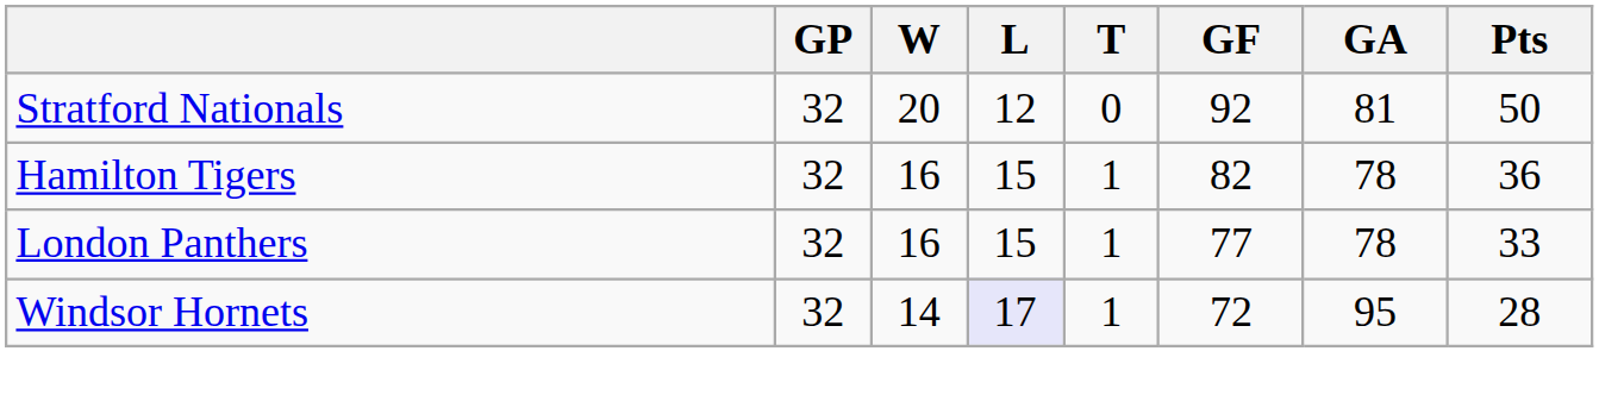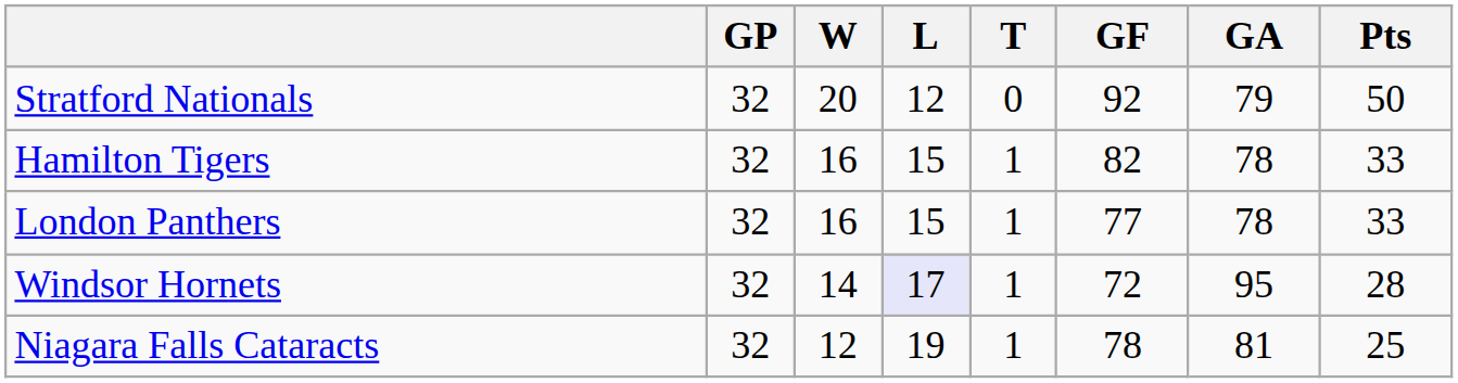Stratford Nationals | GA: 81 -> 79
Hamilton Tigers | Pts: 36 -> 33
+ row: Niagara Falls Cataracts | 32 | 12 | 19 | 1 | 78 | 81 | 25
